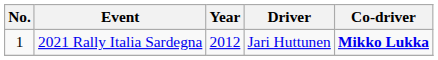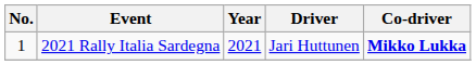2021 Rally Italia Sardegna | Year: 2012 -> 2021
